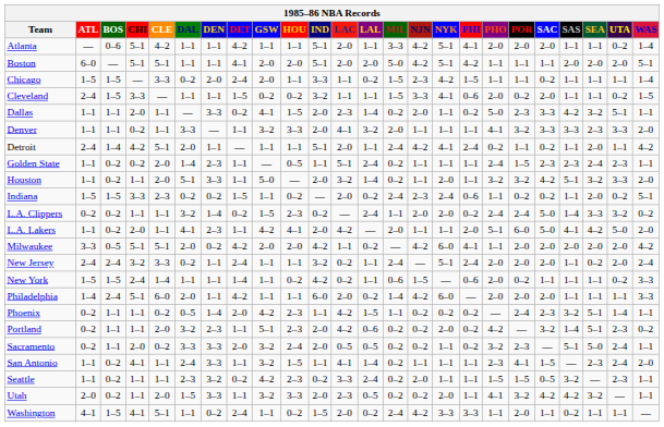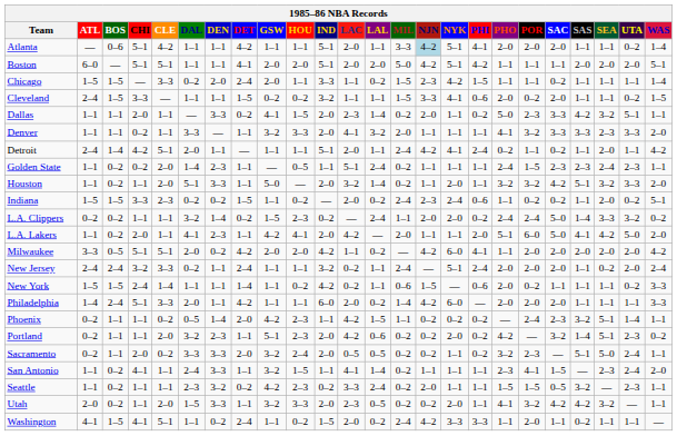Atlanta | NJN: no background -> lightblue background
Philadelphia | CLE: 6–0 -> 3–3
